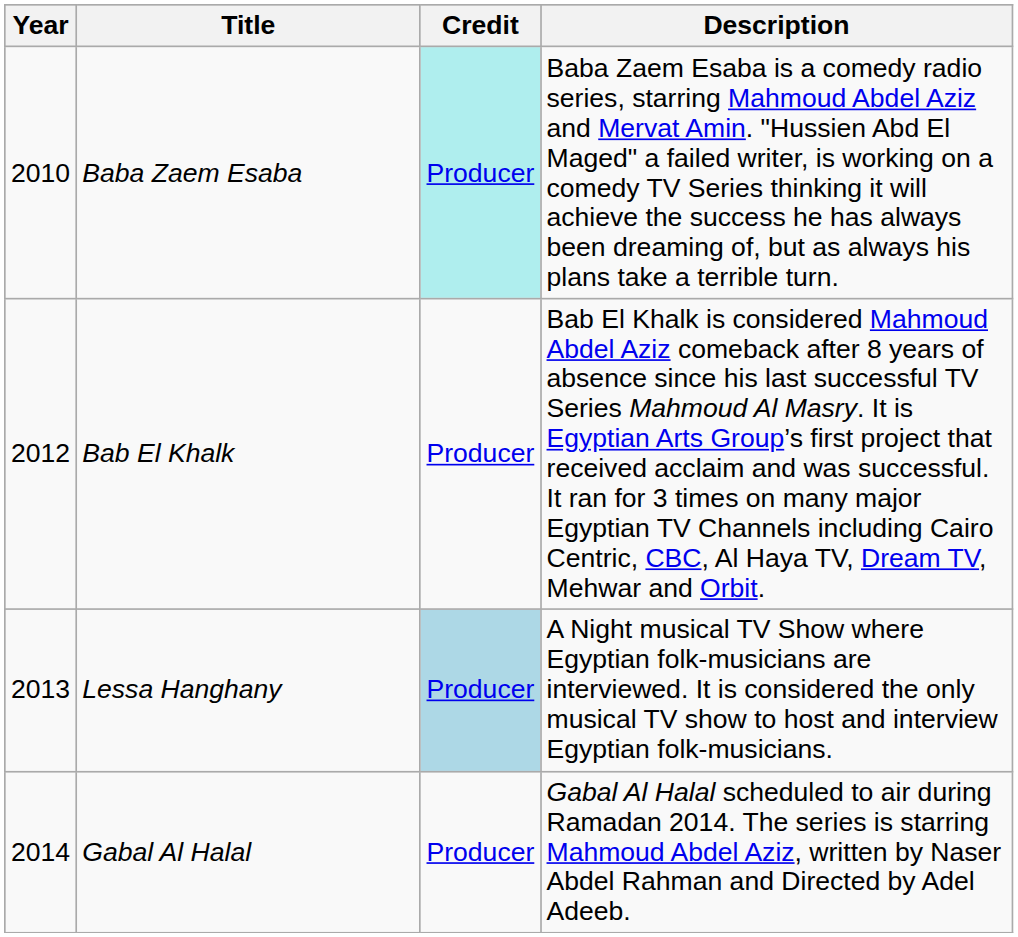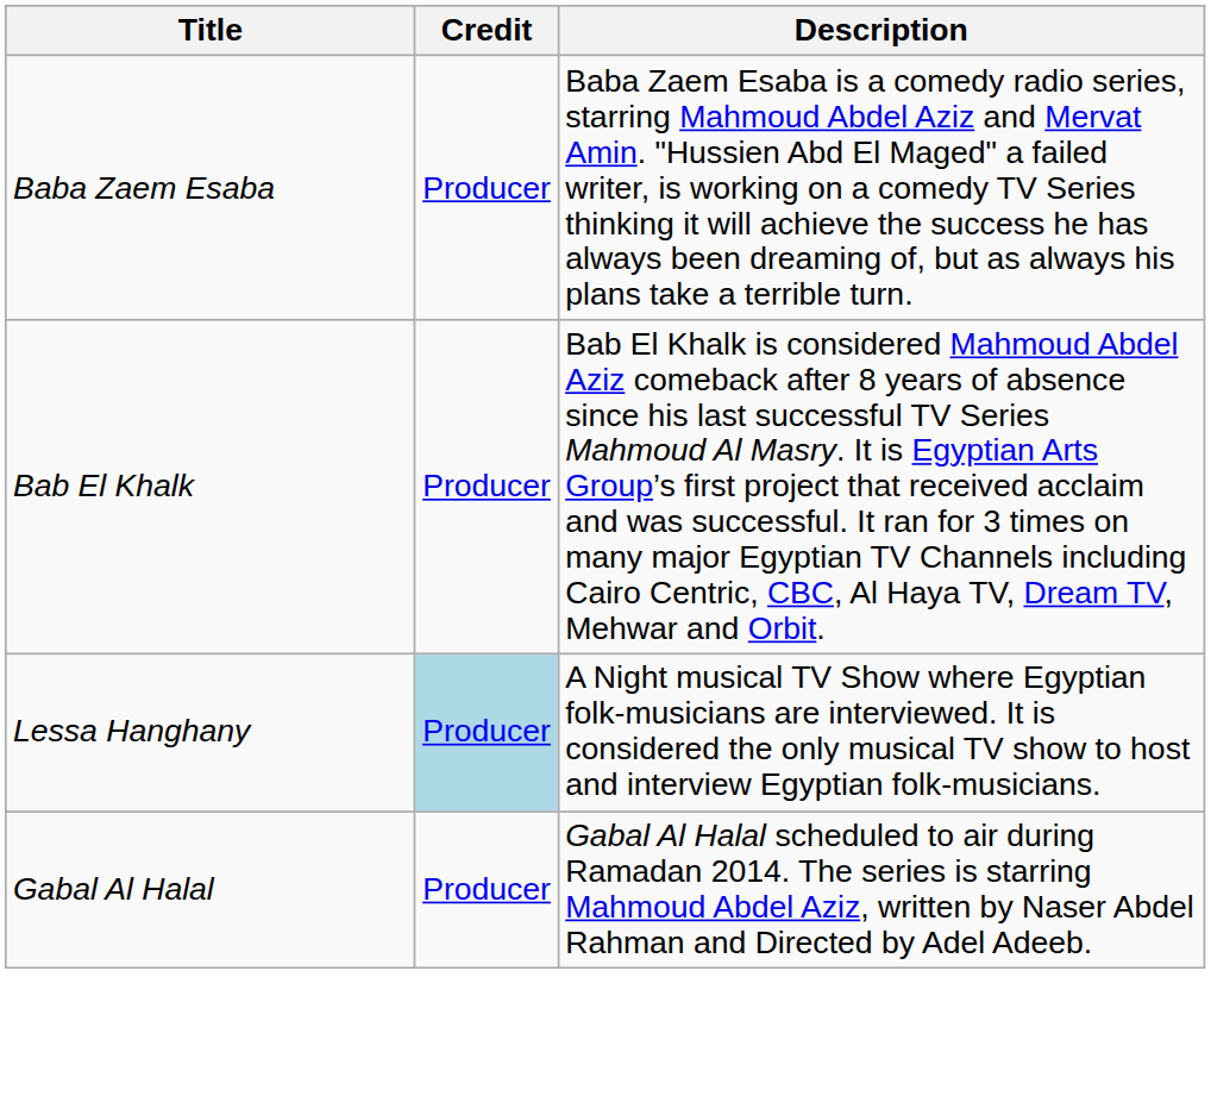- column: Year | 2010 | 2012 | 2013 | 2014
Baba Zaem Esaba | Credit: paleturquoise background -> no background
